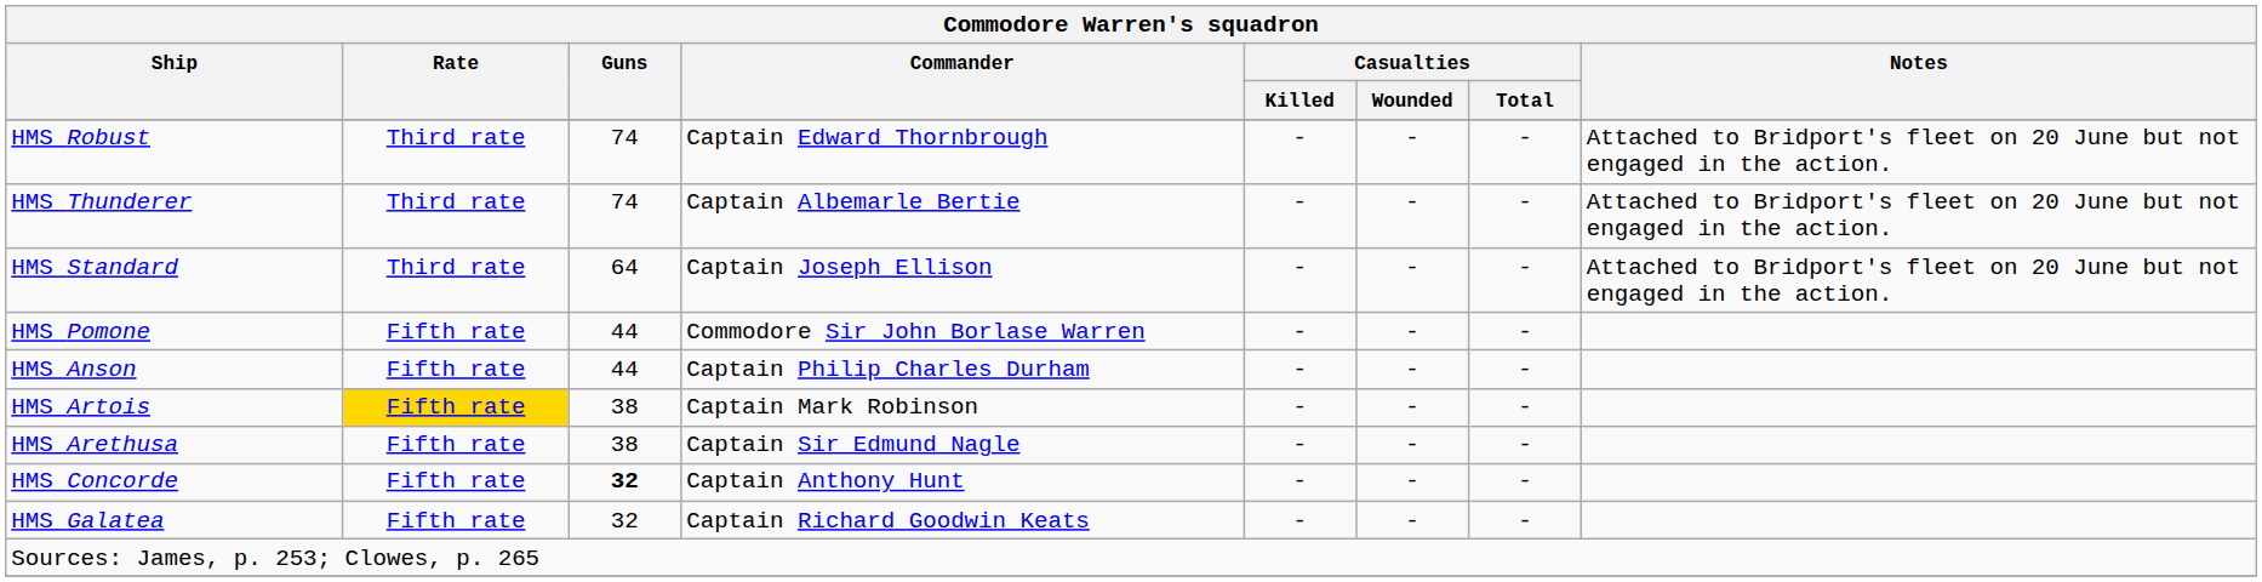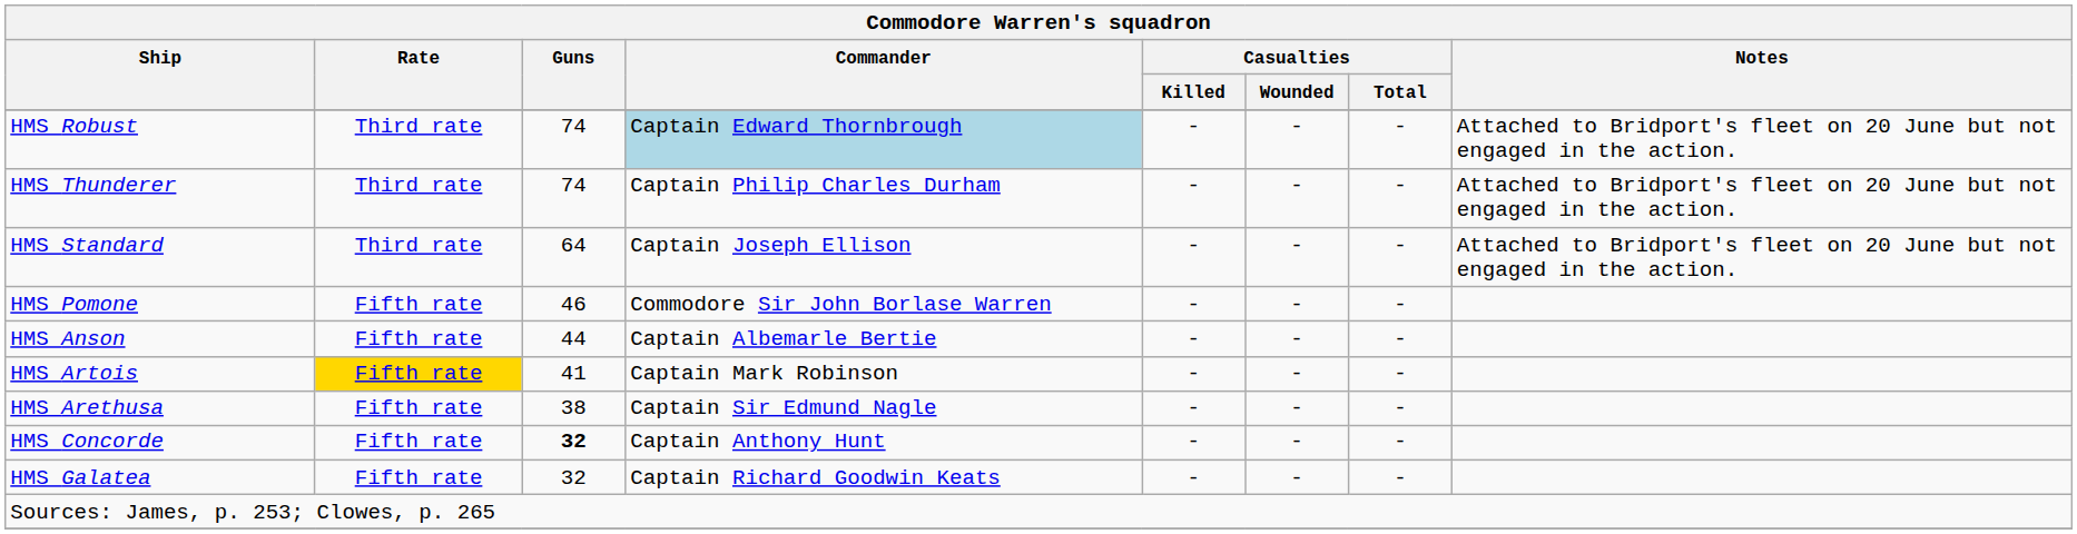HMS Robust | Commander: no background -> lightblue background
HMS Thunderer | Commander: Captain Albemarle Bertie -> Captain Philip Charles Durham
HMS Pomone | Guns: 44 -> 46
HMS Anson | Commander: Captain Philip Charles Durham -> Captain Albemarle Bertie
HMS Artois | Guns: 38 -> 41
